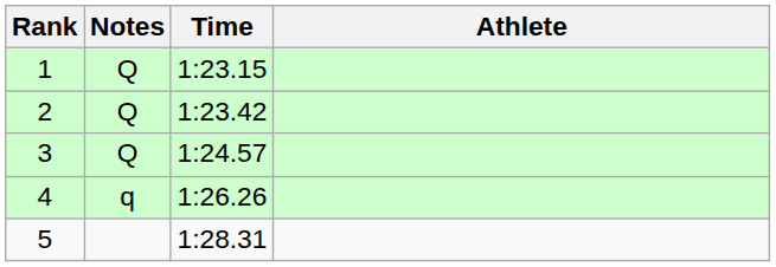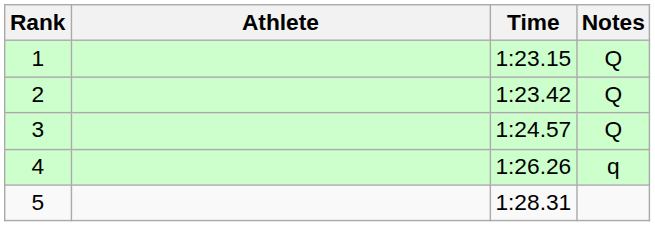columns swapped: Athlete <-> Notes
